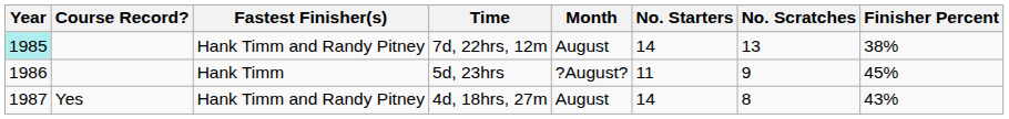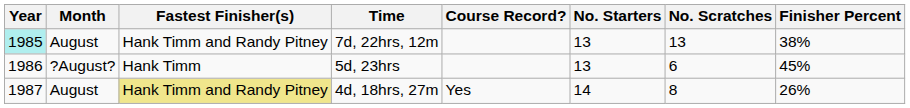columns swapped: Month <-> Course Record?
7d, 22hrs, 12m | No. Starters: 14 -> 13
5d, 23hrs | No. Starters: 11 -> 13
5d, 23hrs | No. Scratches: 9 -> 6
4d, 18hrs, 27m | Fastest Finisher(s): no background -> khaki background
4d, 18hrs, 27m | Finisher Percent: 43% -> 26%
